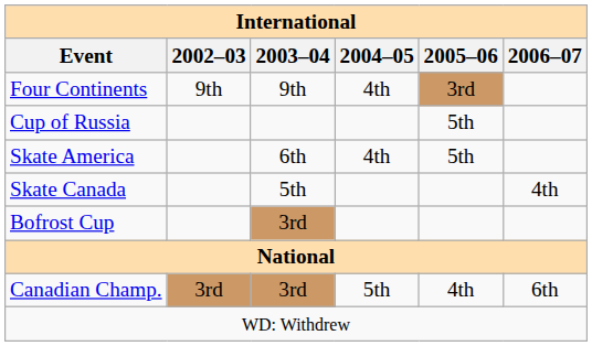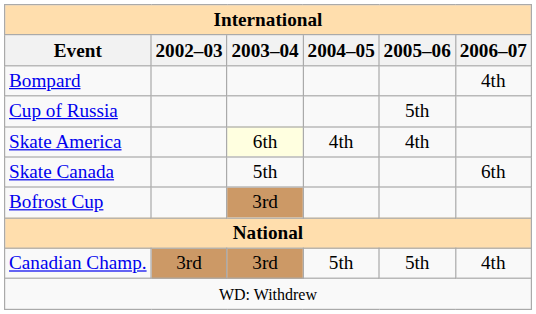- row: Four Continents | 9th | 9th | 4th | 3rd
+ row: Bompard | 4th
Skate America | 2003–04: no background -> lightyellow background
Skate America | 2005–06: 5th -> 4th
Skate Canada | 2006–07: 4th -> 6th
Canadian Champ. | 2005–06: 4th -> 5th
Canadian Champ. | 2006–07: 6th -> 4th
